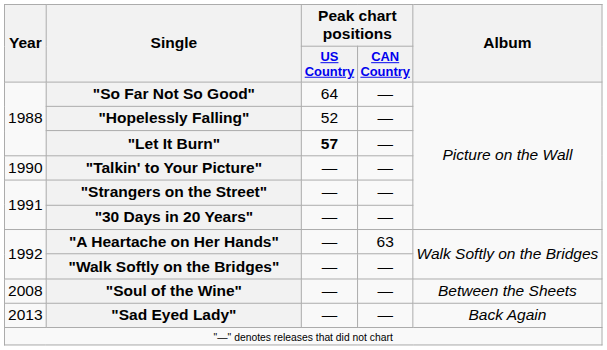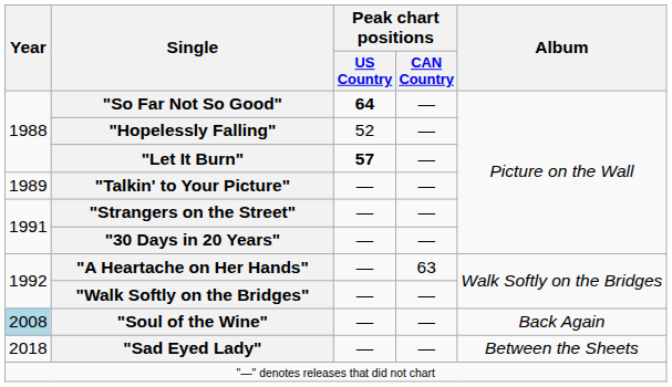"So Far Not So Good" | Peak chart positions / US Country: normal -> bold
"Talkin' to Your Picture" | Year: 1990 -> 1989
"Soul of the Wine" | Year: no background -> lightblue background
"Soul of the Wine" | Album: Between the Sheets -> Back Again
"Sad Eyed Lady" | Year: 2013 -> 2018
"Sad Eyed Lady" | Album: Back Again -> Between the Sheets
